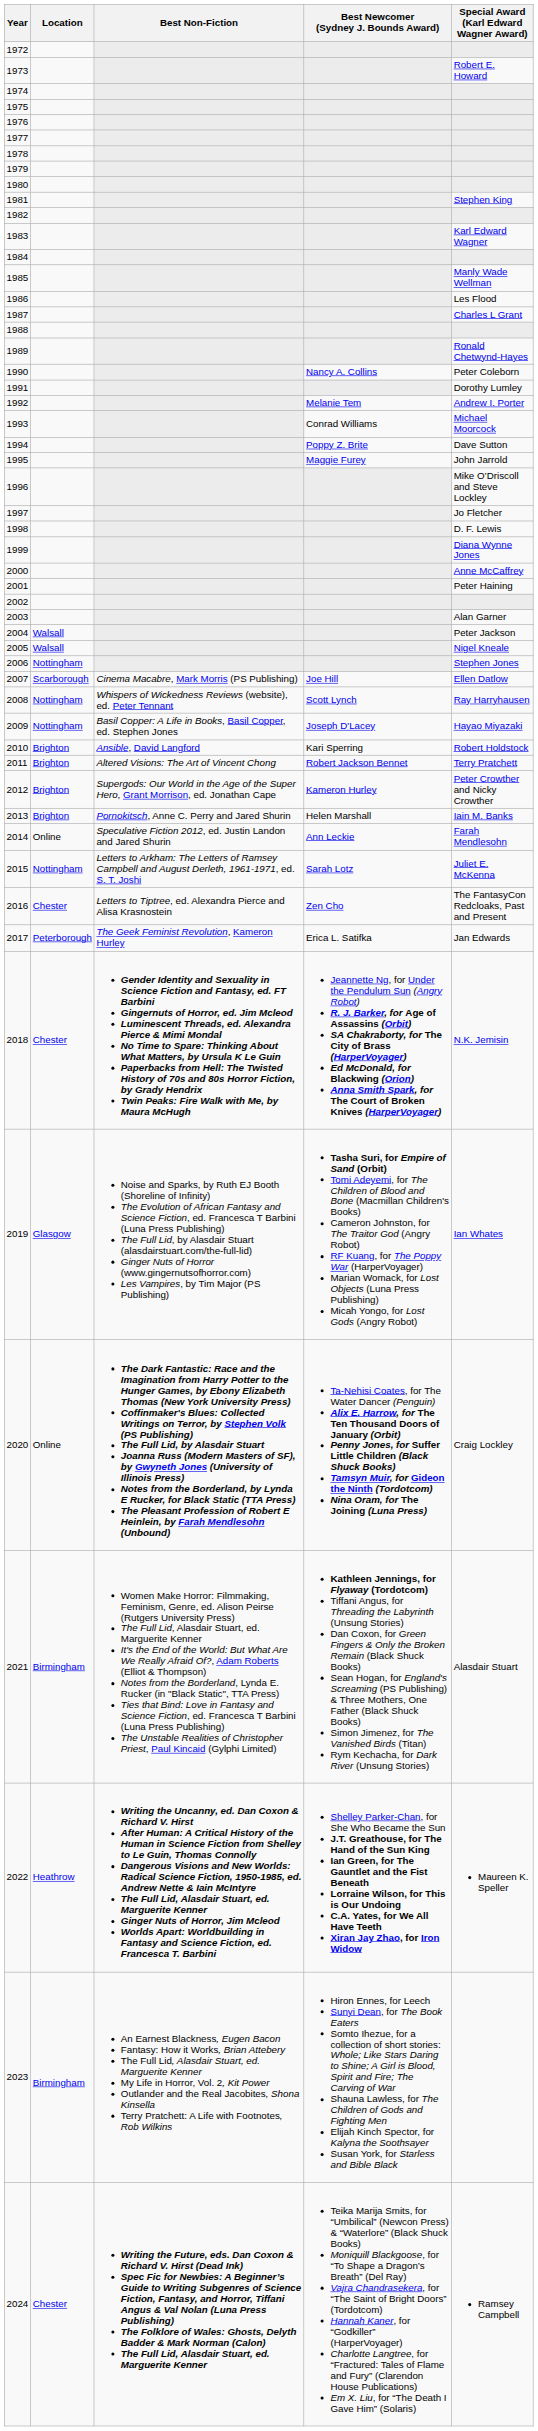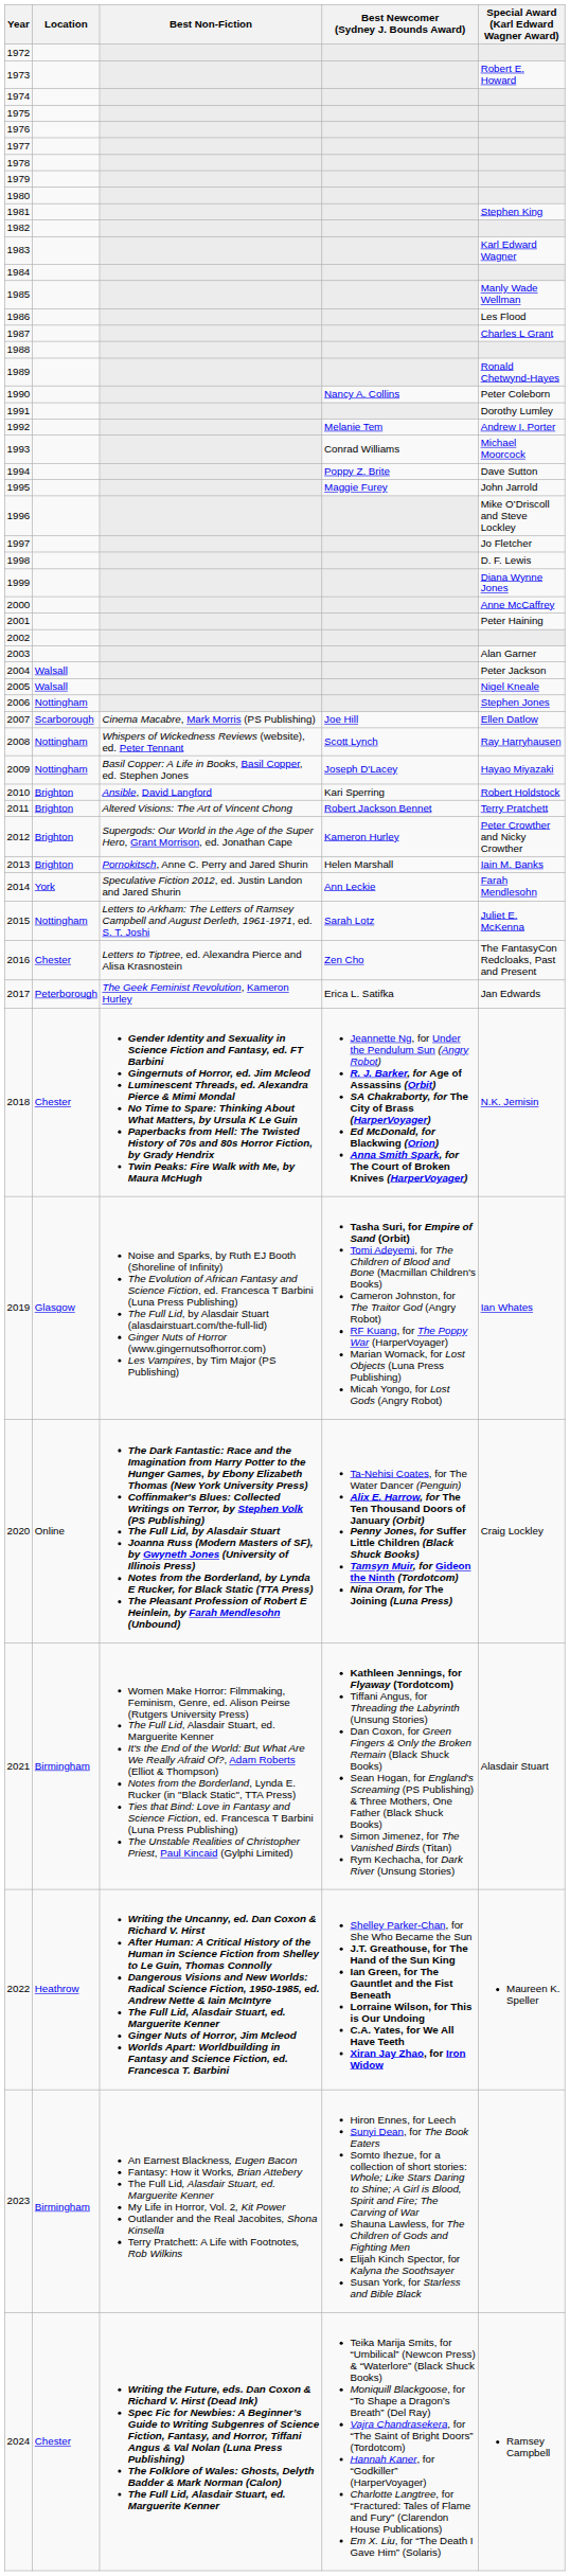2014 | Location: Online -> York
